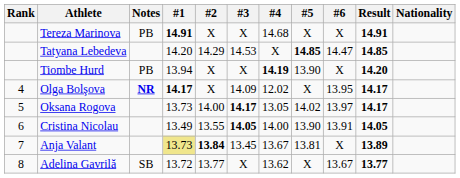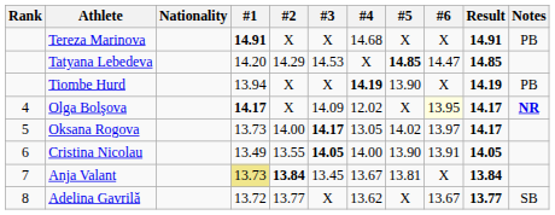columns swapped: Nationality <-> Notes
Tiombe Hurd | Result: 14.20 -> 14.19
Olga Bolşova | #6: no background -> lightyellow background
Anja Valant | Result: 13.89 -> 13.84
